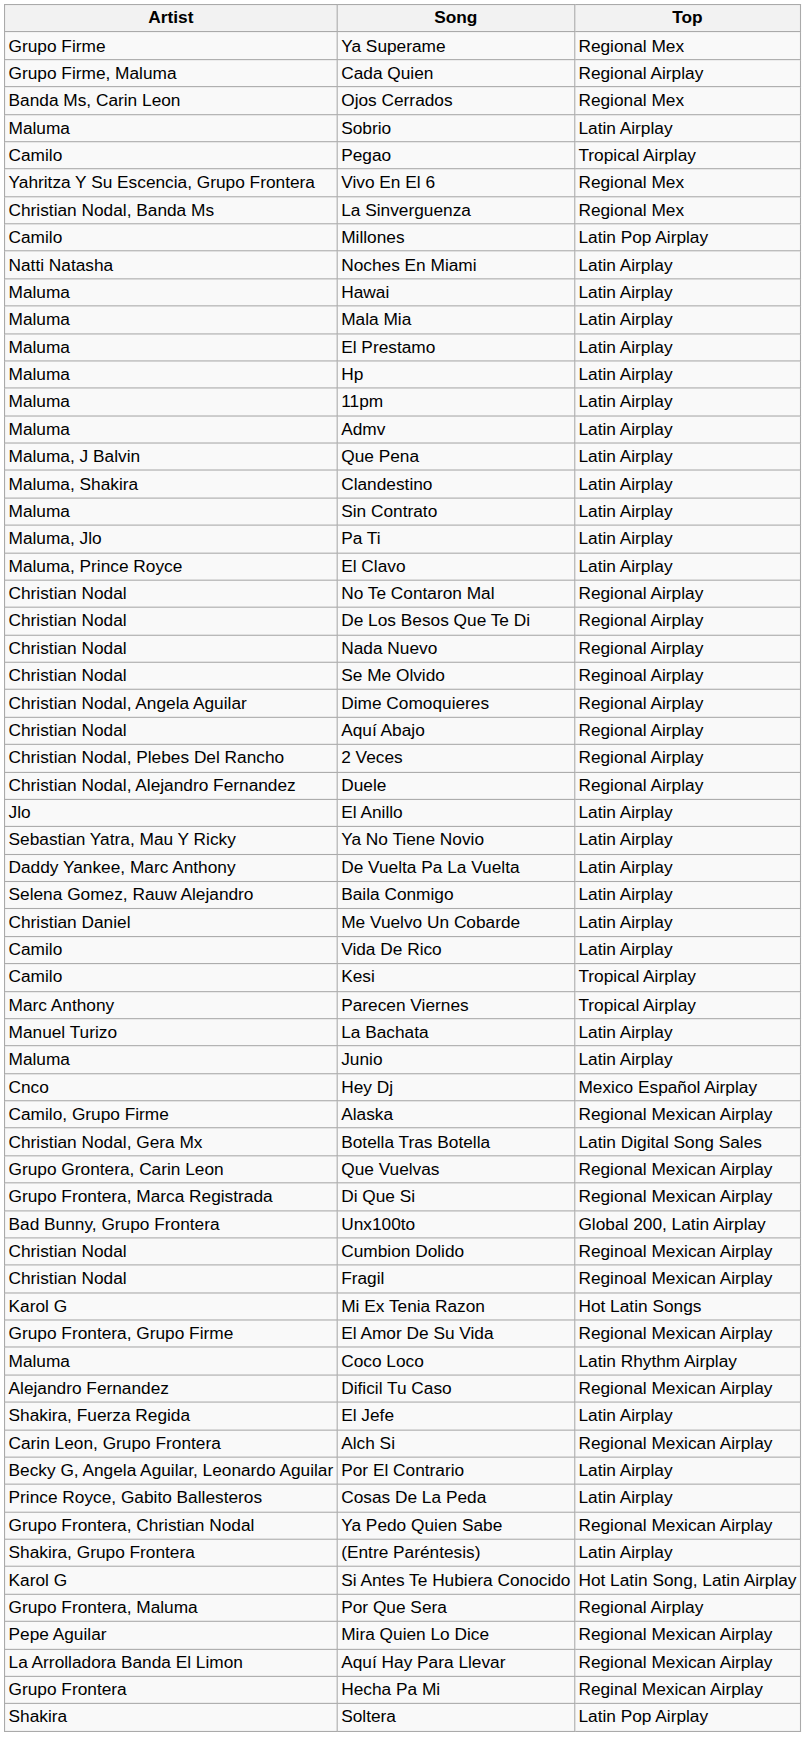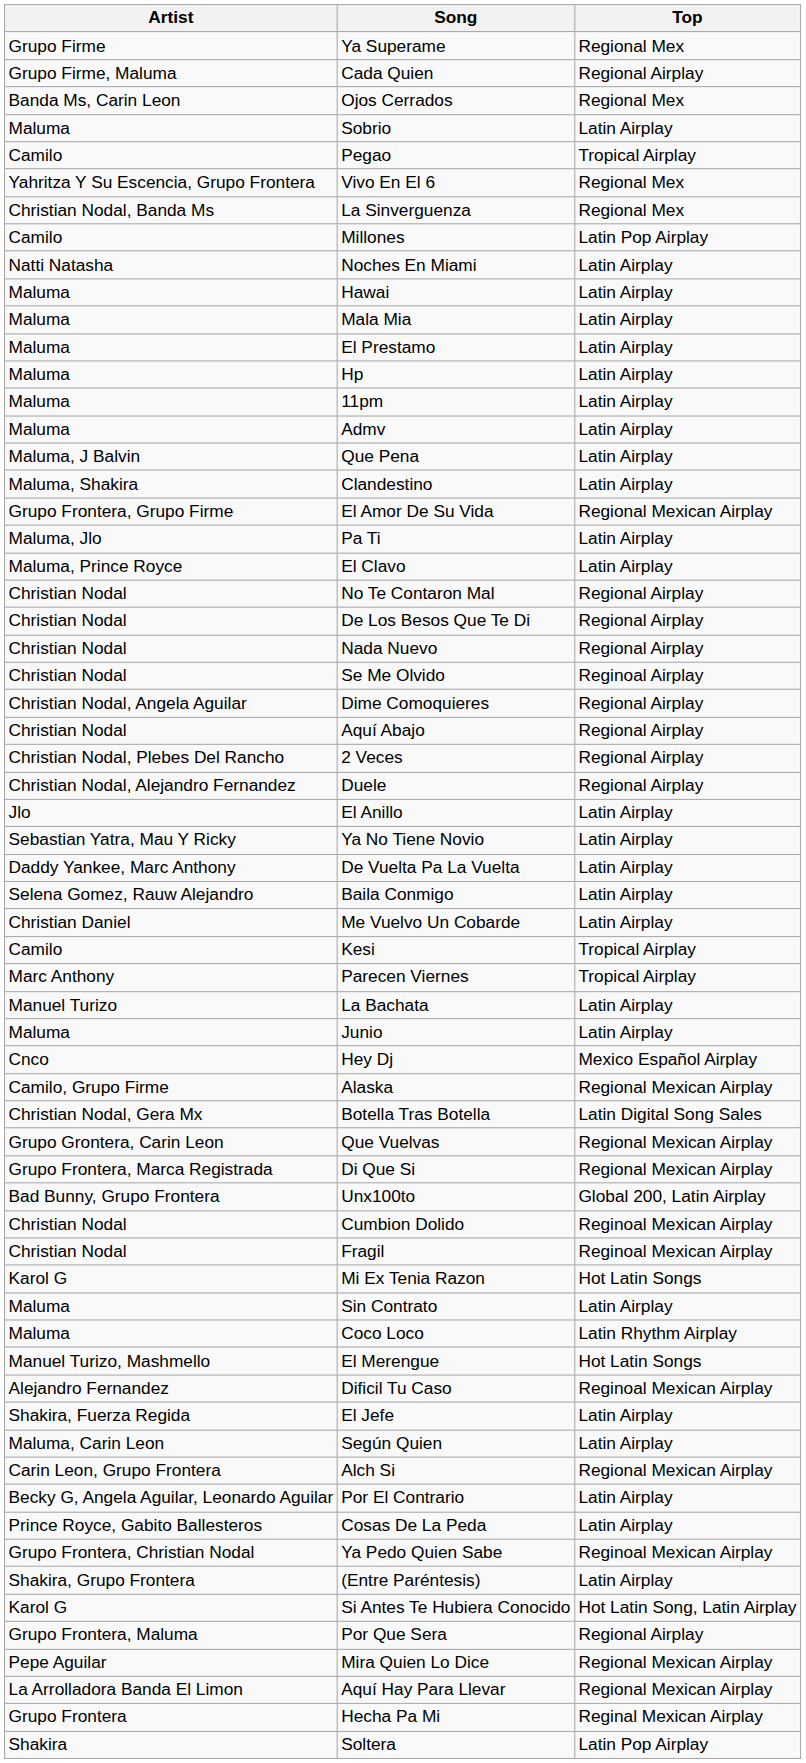rows swapped: Sin Contrato <-> El Amor De Su Vida
- row: Camilo | Vida De Rico | Latin Airplay
+ row: Manuel Turizo, Mashmello | El Merengue | Hot Latin Songs
Dificil Tu Caso | Top: Regional Mexican Airplay -> Reginoal Mexican Airplay
+ row: Maluma, Carin Leon | Según Quien | Latin Airplay
Ya Pedo Quien Sabe | Top: Regional Mexican Airplay -> Reginoal Mexican Airplay
